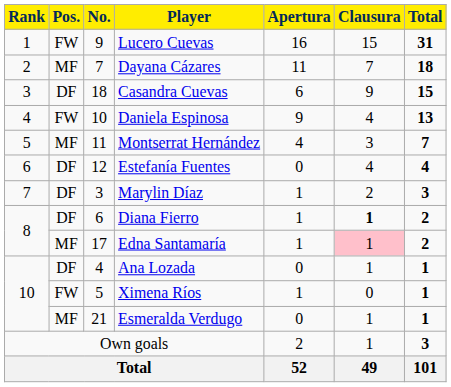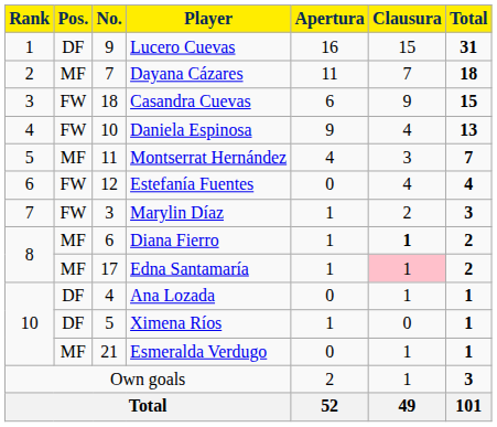Lucero Cuevas | Pos.: FW -> DF
Casandra Cuevas | Pos.: DF -> FW
Estefanía Fuentes | Pos.: DF -> FW
Marylin Díaz | Pos.: DF -> FW
Diana Fierro | Pos.: DF -> MF
Ximena Ríos | Pos.: FW -> DF
